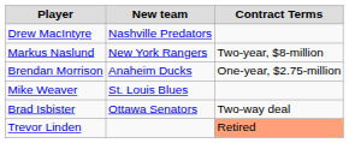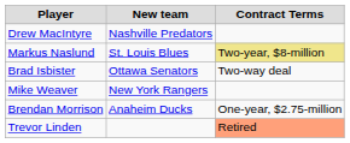Markus Naslund | New team: New York Rangers -> St. Louis Blues
Markus Naslund | Contract Terms: no background -> khaki background
rows swapped: Brendan Morrison <-> Brad Isbister
Mike Weaver | New team: St. Louis Blues -> New York Rangers
